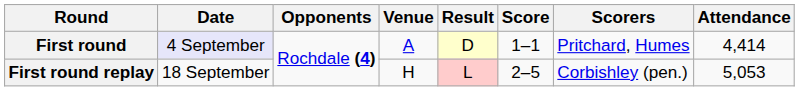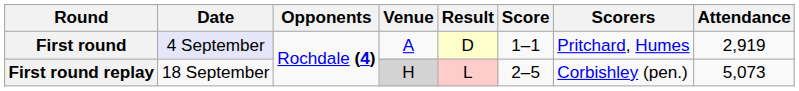First round | Attendance: 4,414 -> 2,919
First round replay | Venue: no background -> lightgrey background
First round replay | Attendance: 5,053 -> 5,073
